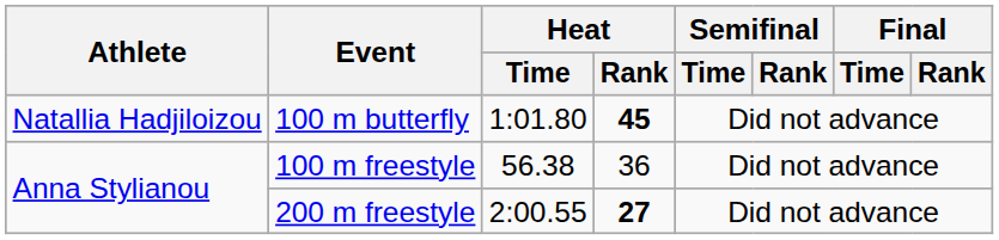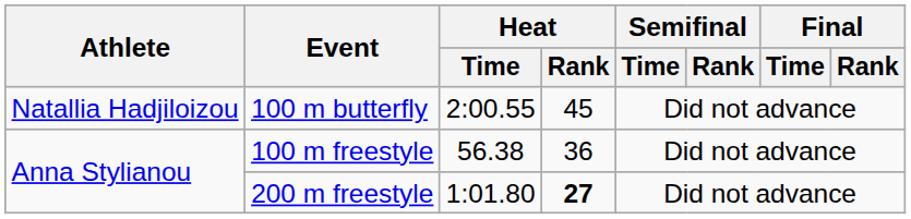100 m butterfly | Heat / Time: 1:01.80 -> 2:00.55
100 m butterfly | Heat / Rank: bold -> normal
200 m freestyle | Heat / Time: 2:00.55 -> 1:01.80
